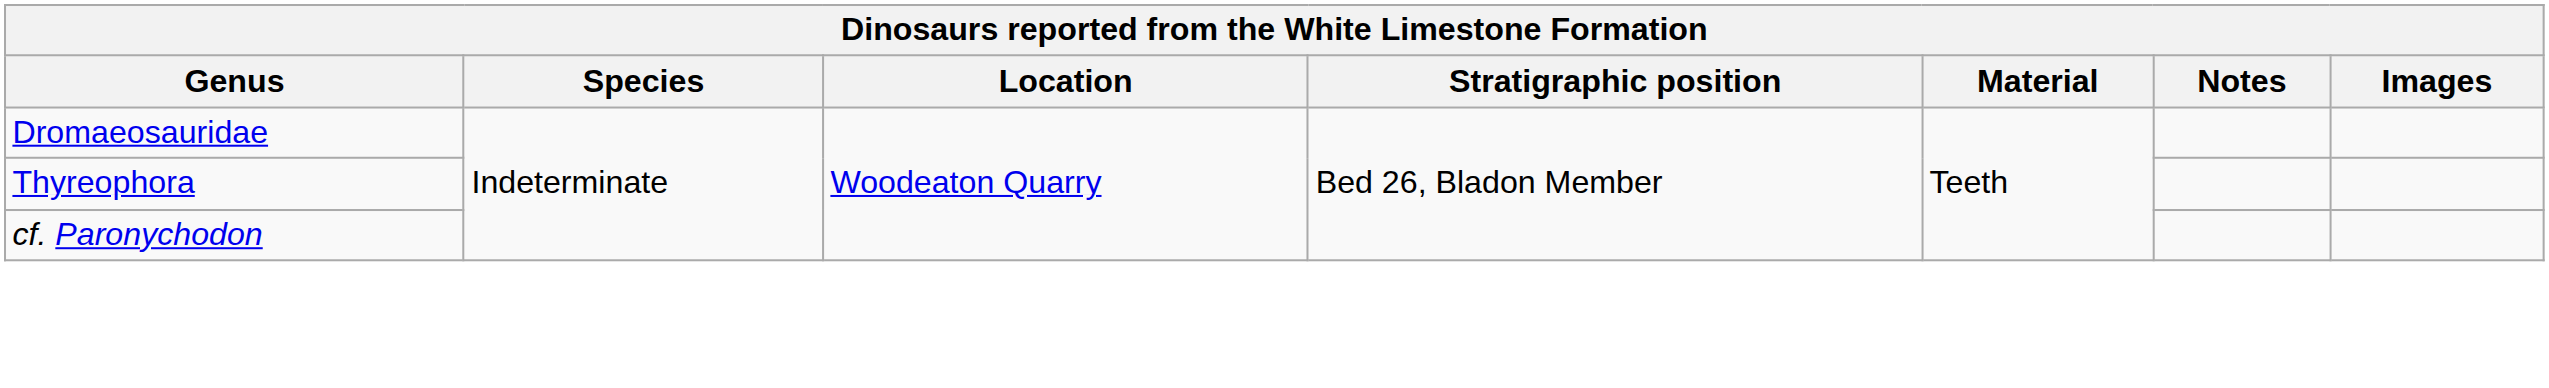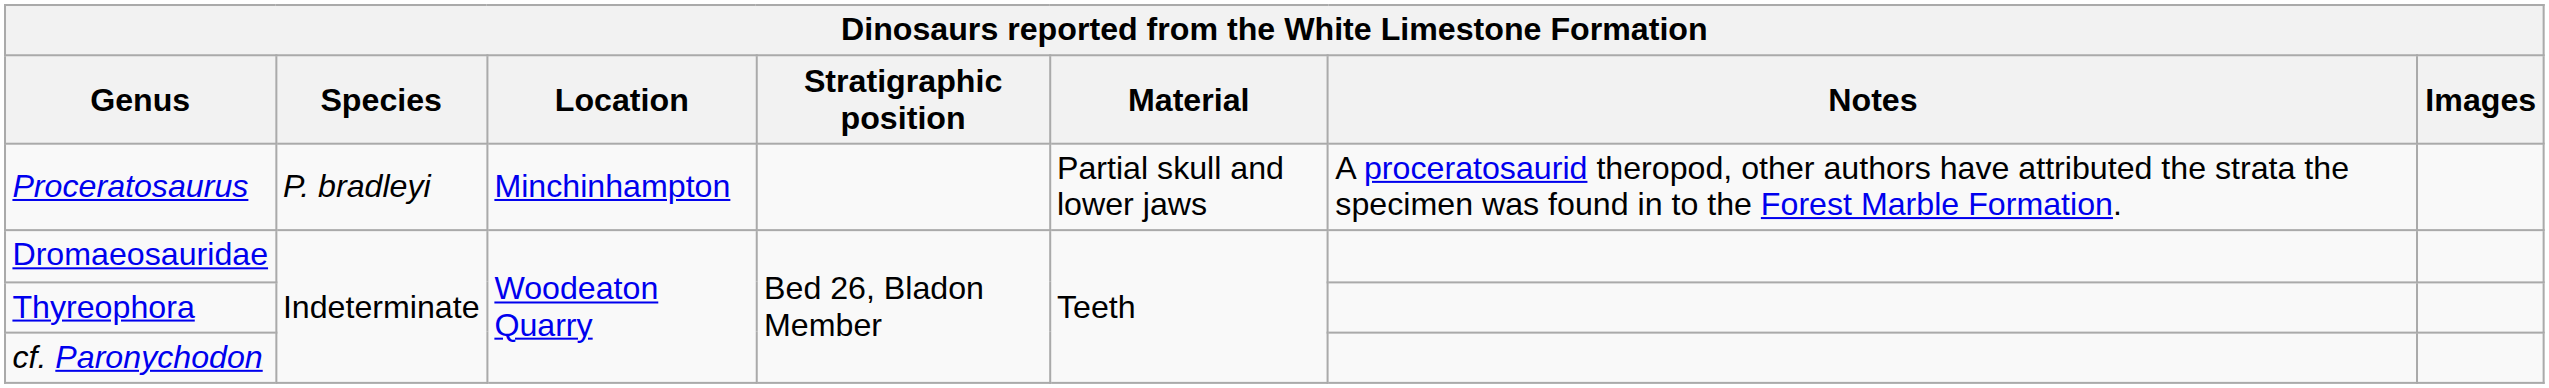+ row: Proceratosaurus | P. bradleyi | Minchinhampton | Partial skull and lower jaws | A proceratosaurid theropod, other authors have attributed the strata the specimen was found in to the Forest Marble Formation.
